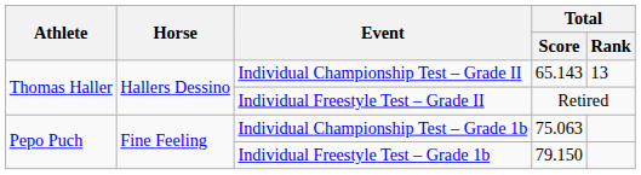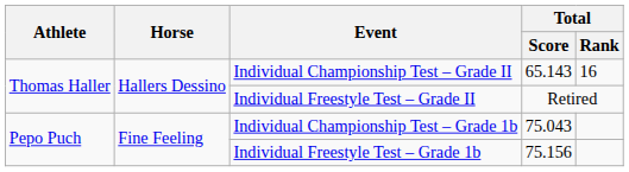Individual Championship Test – Grade II | Total / Rank: 13 -> 16
Individual Championship Test – Grade 1b | Total / Score: 75.063 -> 75.043
Individual Freestyle Test – Grade 1b | Total / Score: 79.150 -> 75.156
